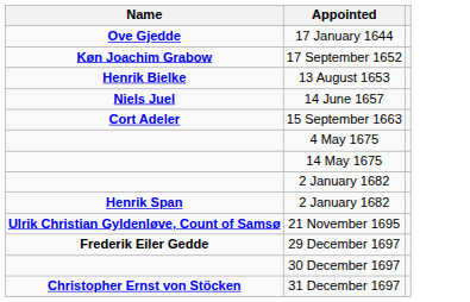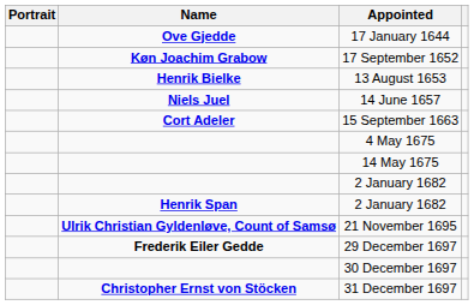+ column: Portrait
